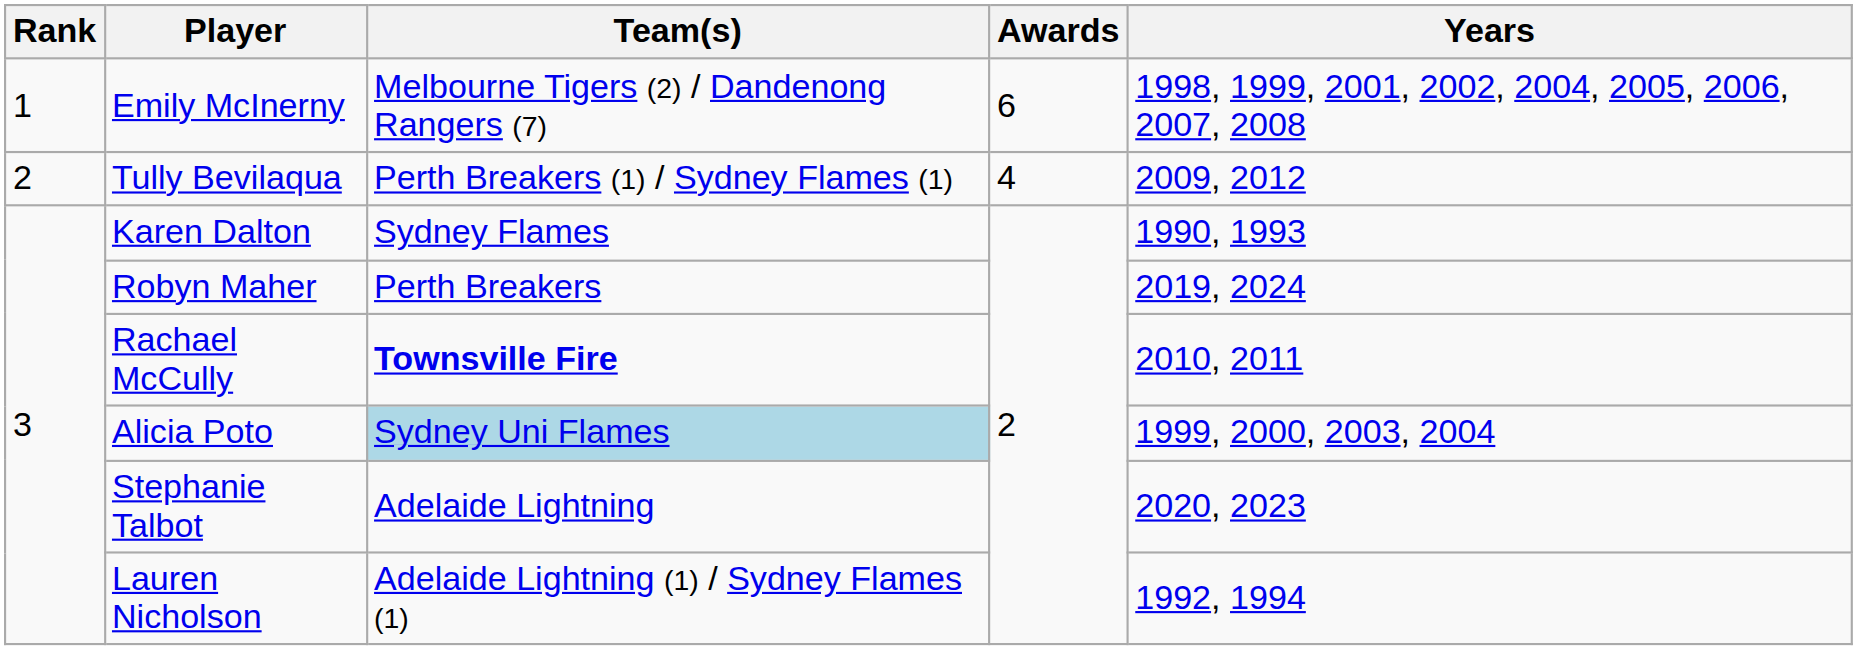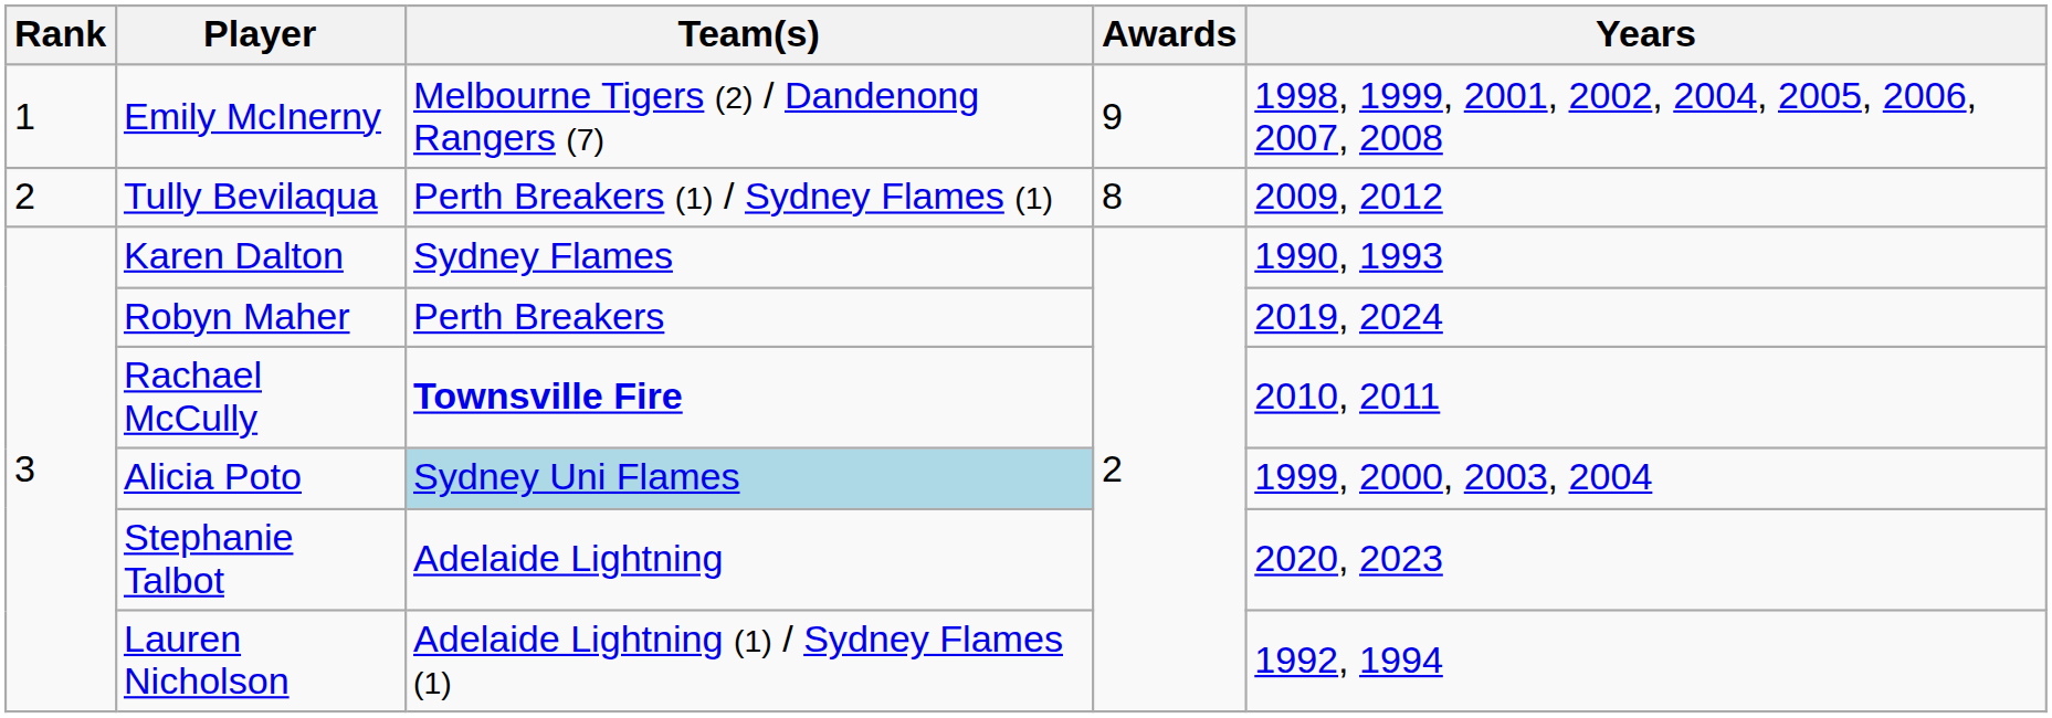Emily McInerny | Awards: 6 -> 9
Tully Bevilaqua | Awards: 4 -> 8
